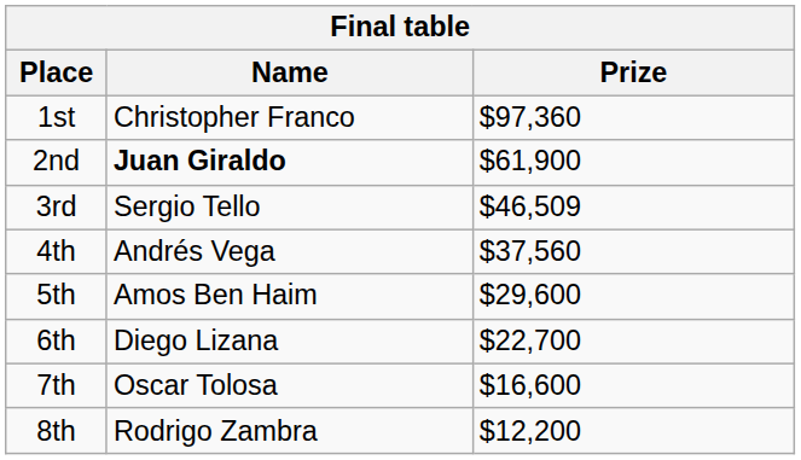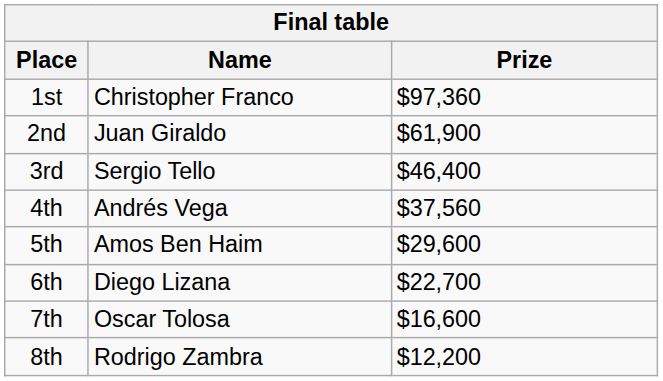2nd | Name: bold -> normal
3rd | Prize: $46,509 -> $46,400
